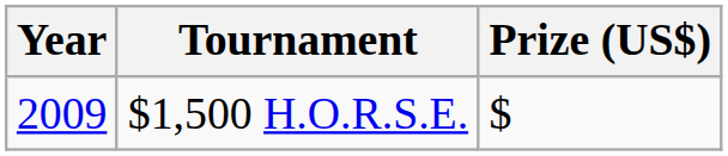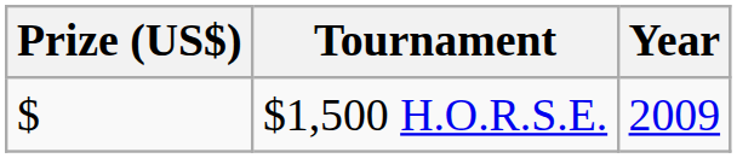columns swapped: Year <-> Prize (US$)
